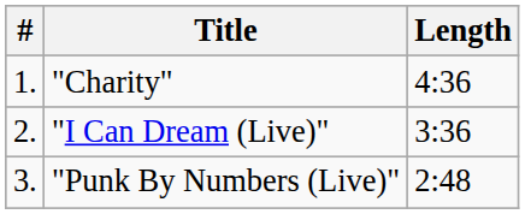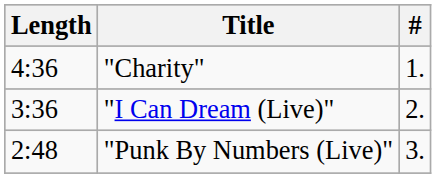columns swapped: # <-> Length
